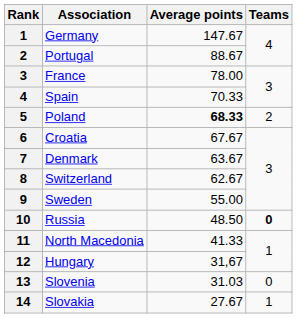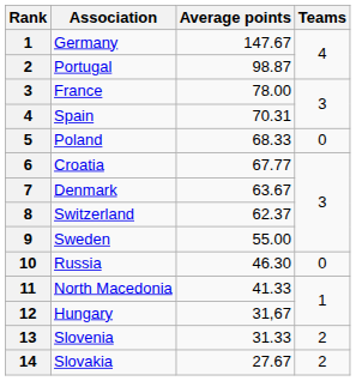Portugal | Average points: 88.67 -> 98.87
Spain | Average points: 70.33 -> 70.31
Poland | Average points: bold -> normal
Poland | Teams: 2 -> 0
Croatia | Average points: 67.67 -> 67.77
Switzerland | Average points: 62.67 -> 62.37
Russia | Average points: 48.50 -> 46.30
Russia | Teams: bold -> normal
Slovenia | Average points: 31.03 -> 31.33
Slovenia | Teams: 0 -> 2
Slovakia | Teams: 1 -> 2
